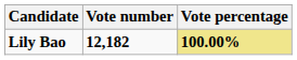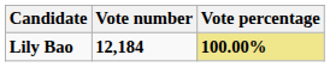Lily Bao | Vote number: 12,182 -> 12,184
